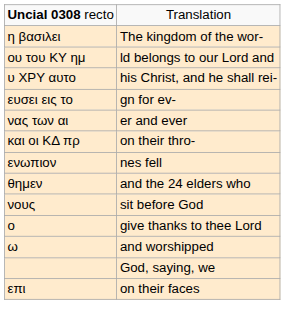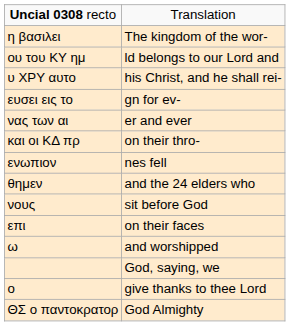rows swapped: επι <-> ο
+ row: ΘΣ ο παντοκρατορ | God Almighty
